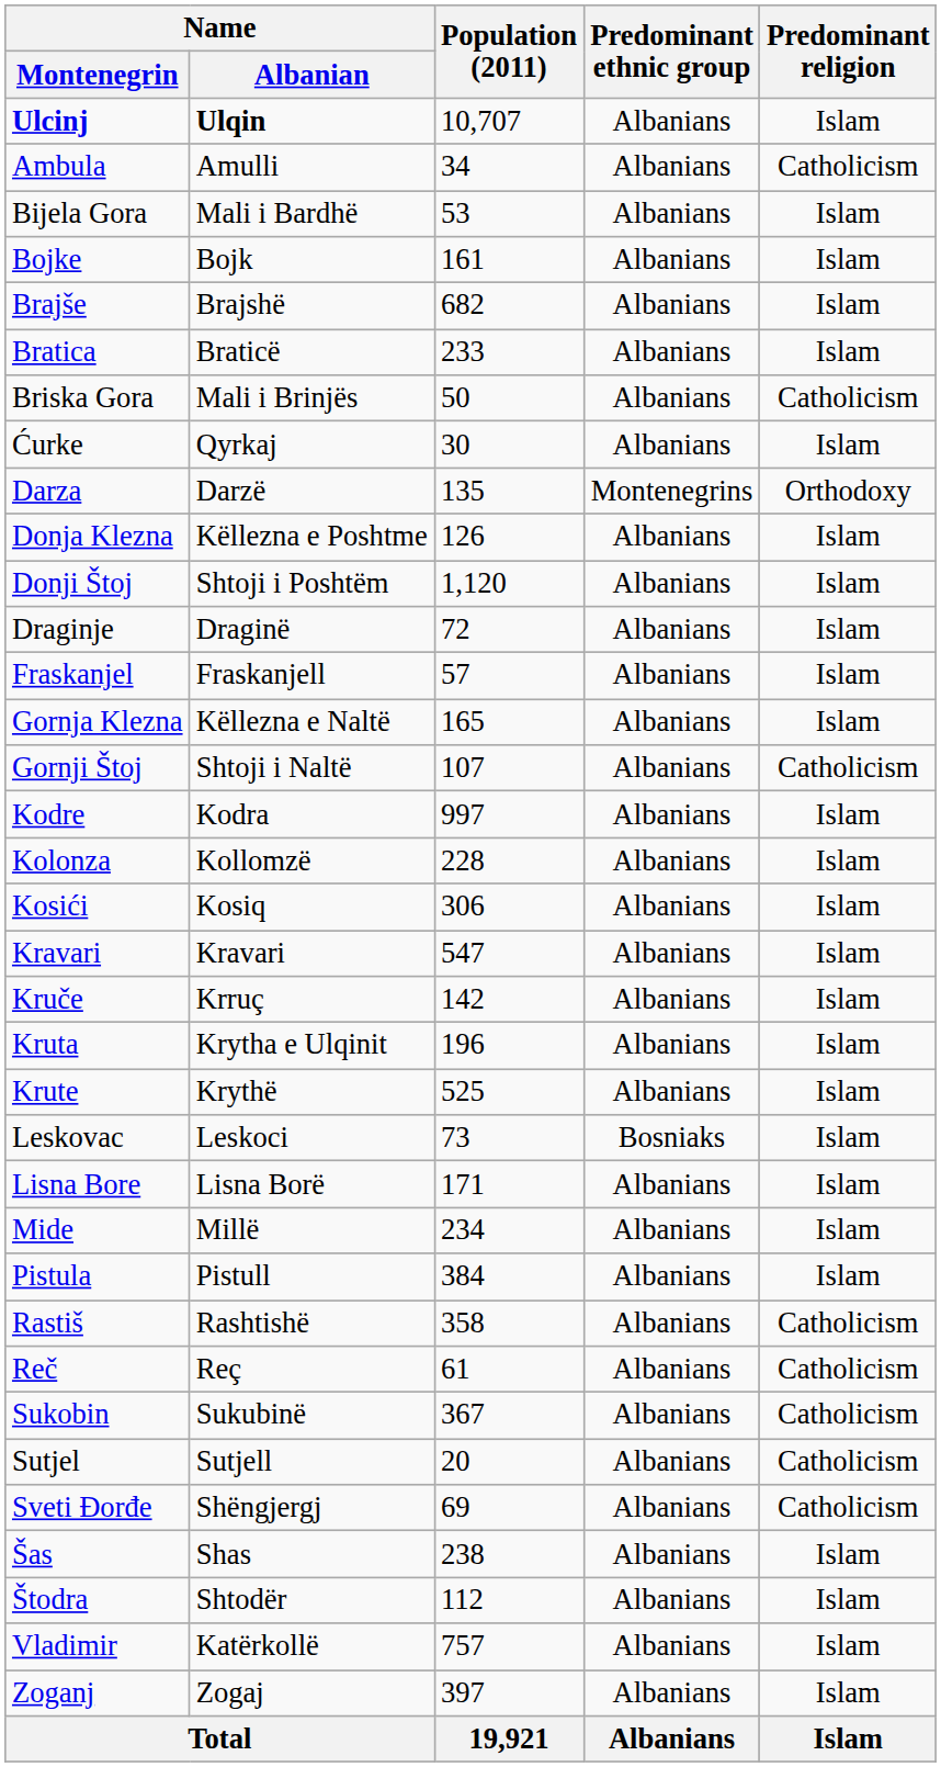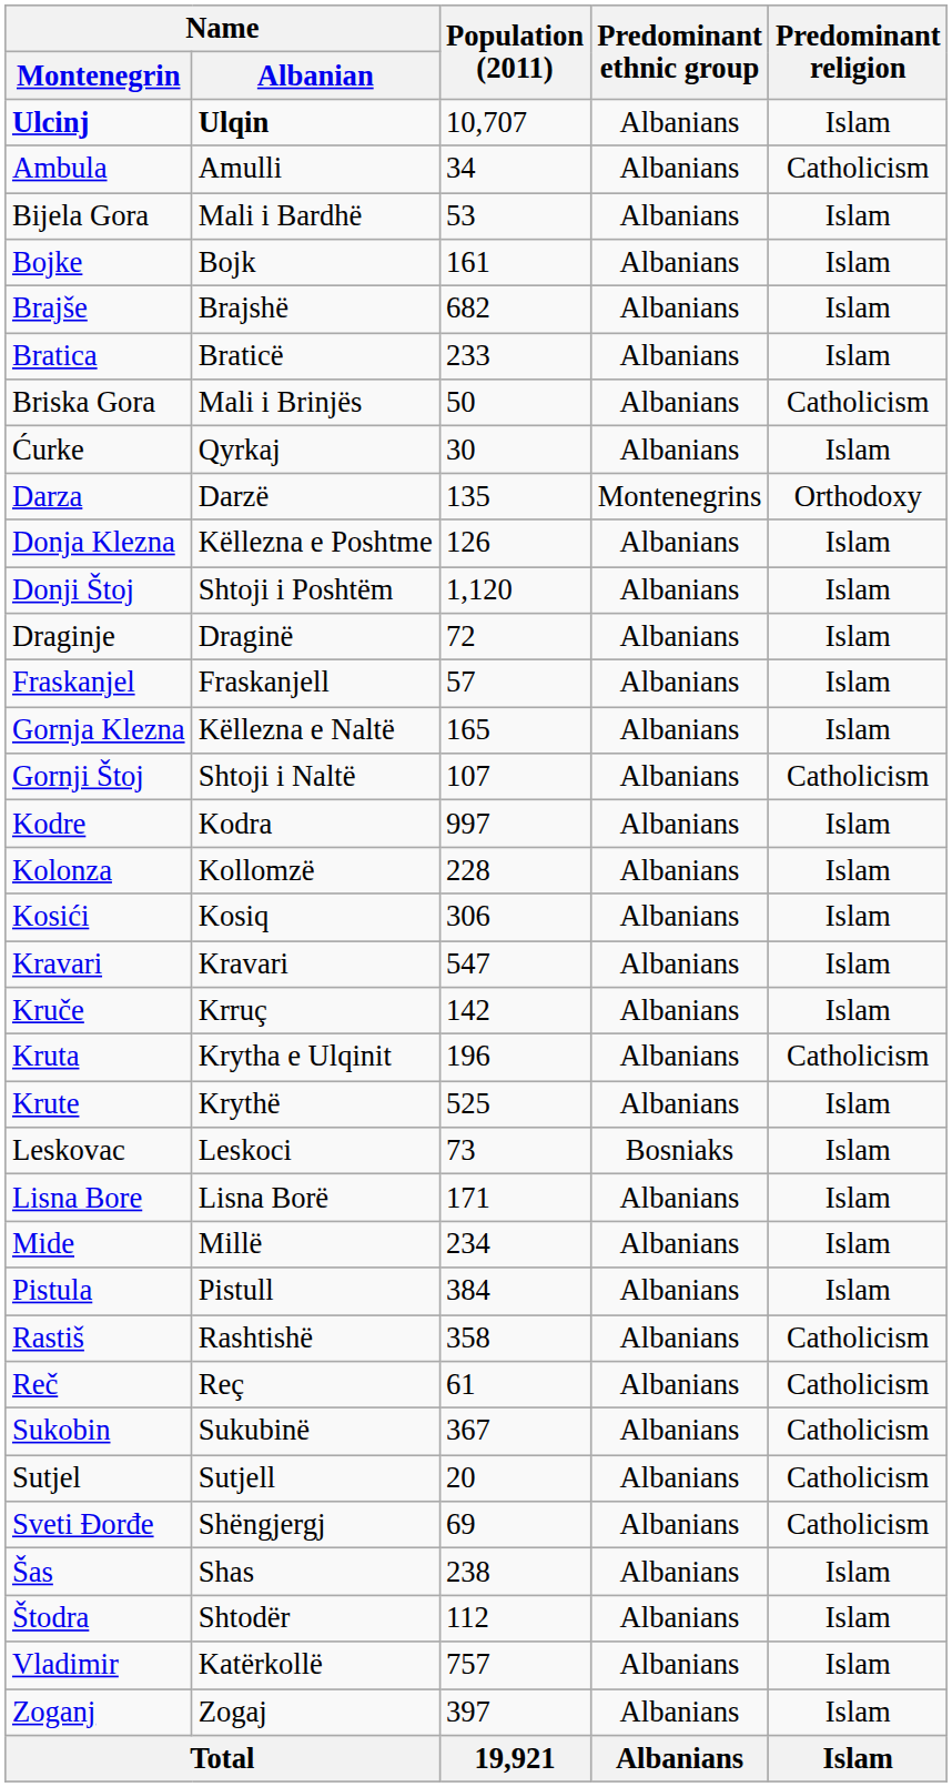Kruta | Predominant religion: Islam -> Catholicism
